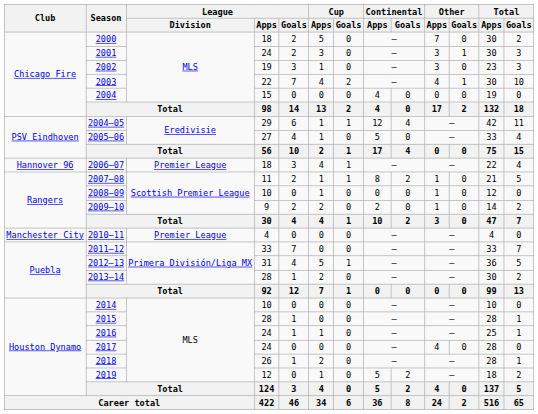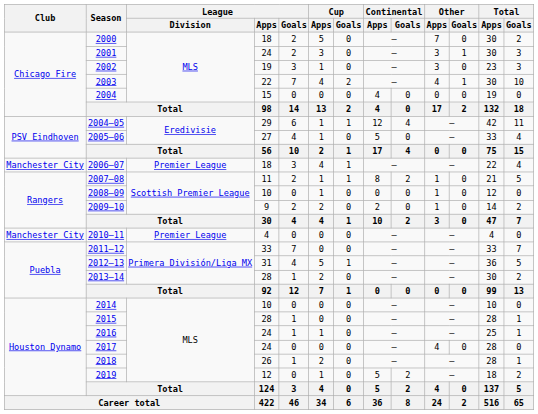2006–07 | Club: Hannover 96 -> Manchester City
